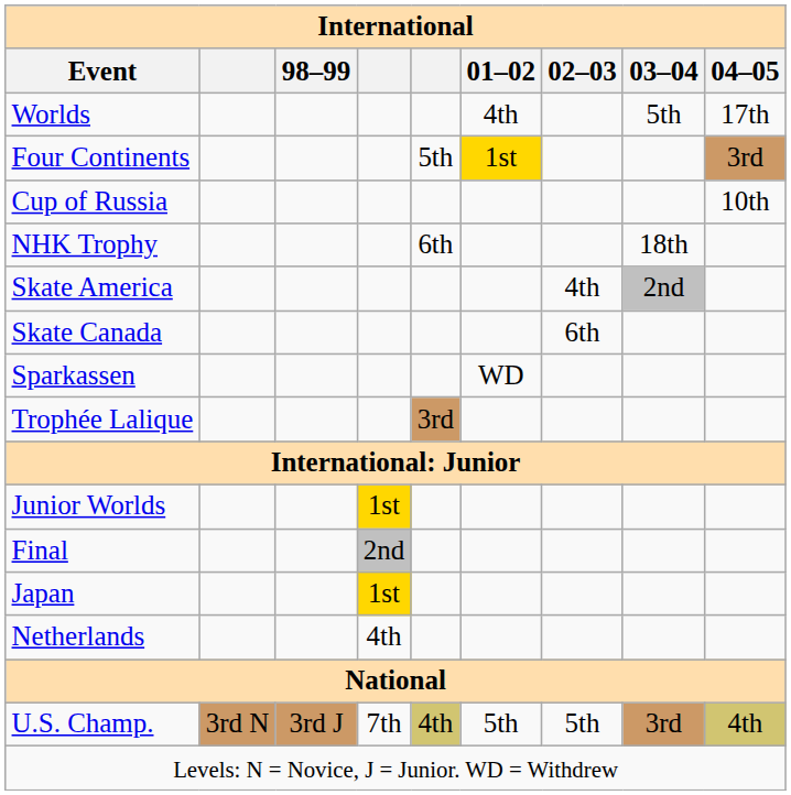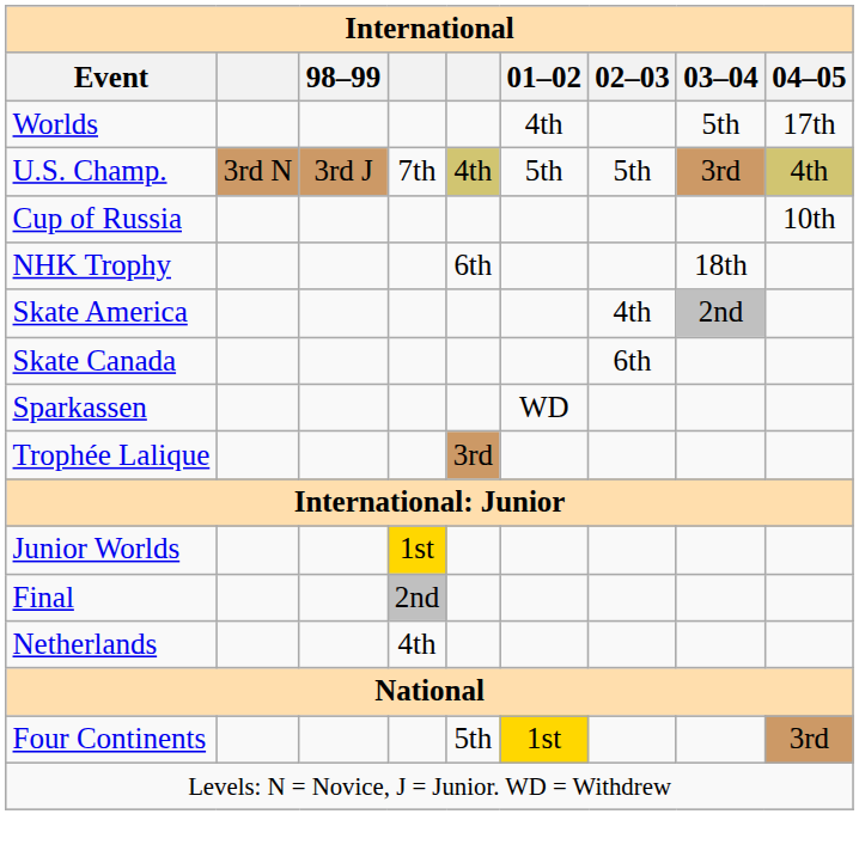rows swapped: Four Continents <-> U.S. Champ.
- row: Japan | 1st
